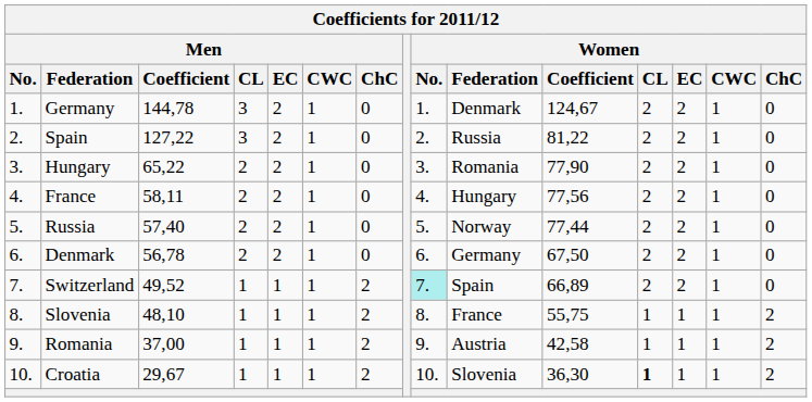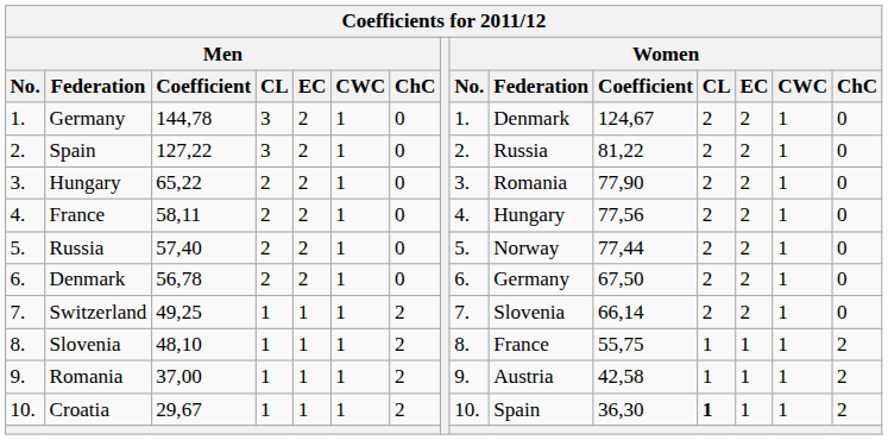Switzerland | Men / Coefficient: 49,52 -> 49,25
Switzerland | Women / No.: paleturquoise background -> no background
Switzerland | Women / Federation: Spain -> Slovenia
Switzerland | Women / Coefficient: 66,89 -> 66,14
Croatia | Women / Federation: Slovenia -> Spain
